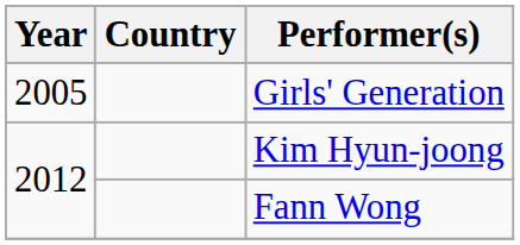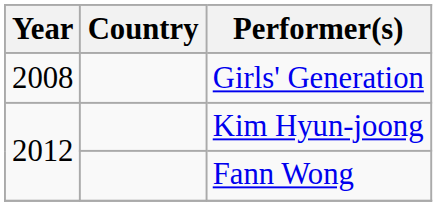Girls' Generation | Year: 2005 -> 2008
